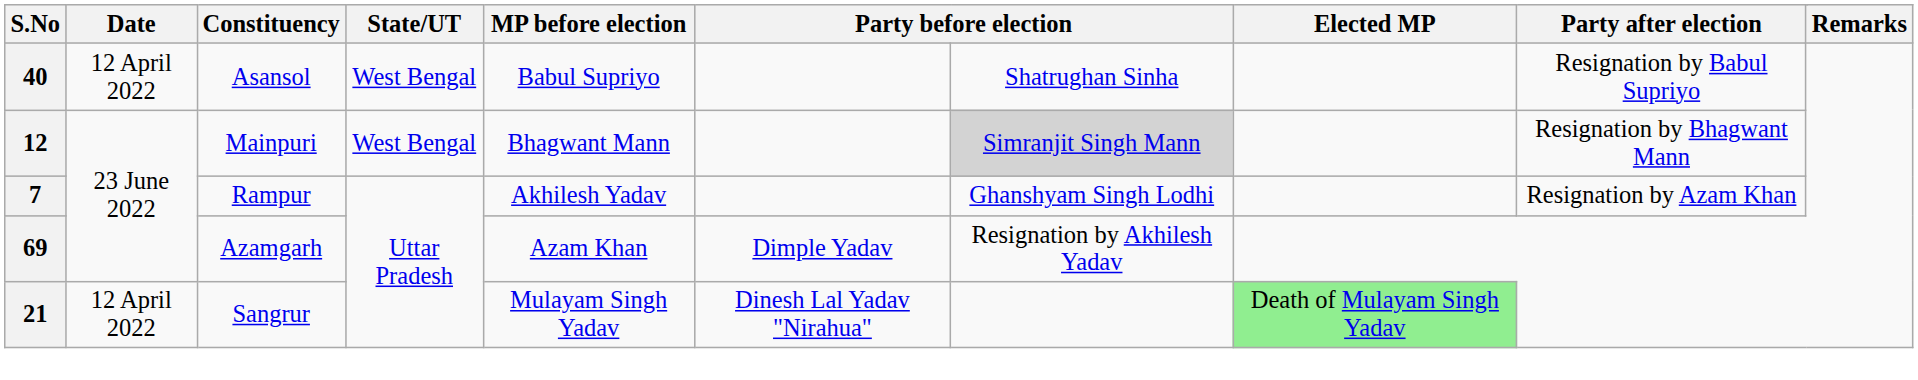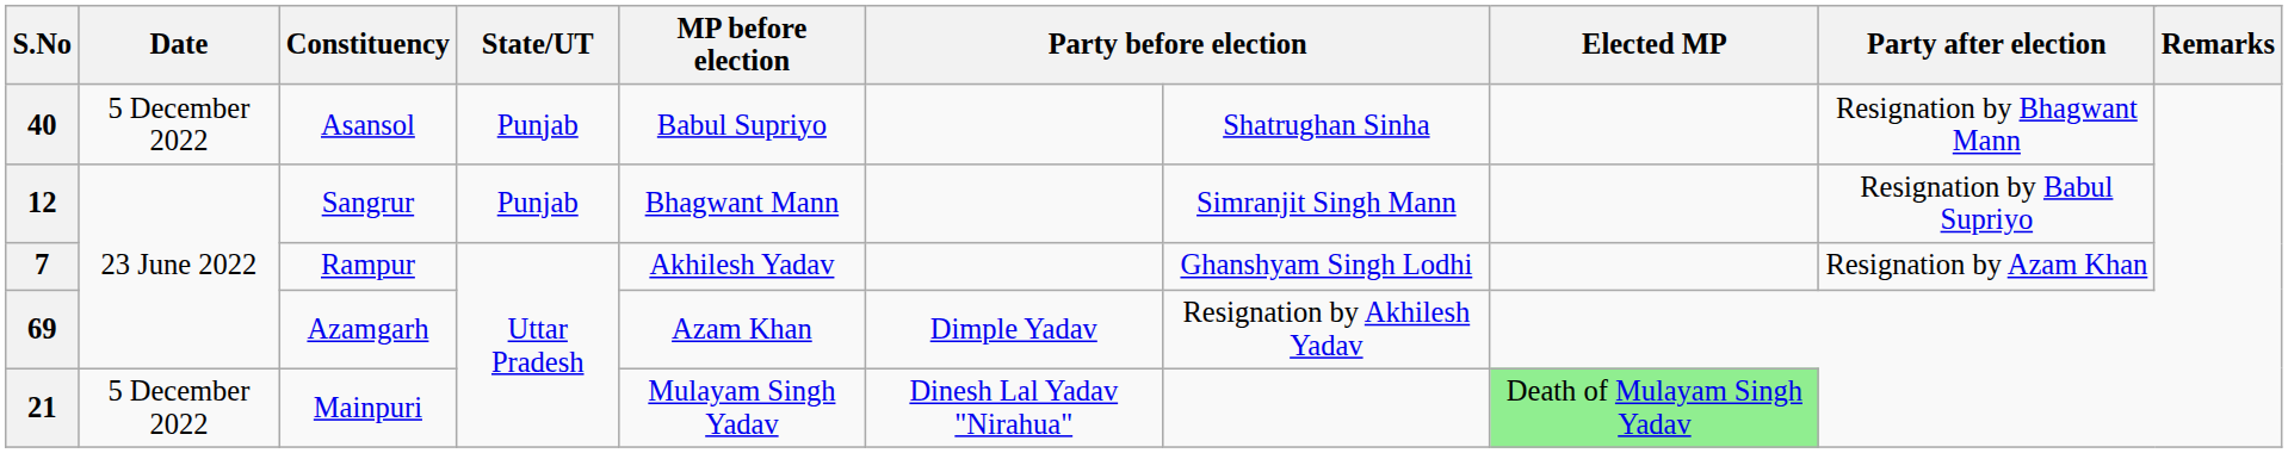40 | Date: 12 April 2022 -> 5 December 2022
40 | State/UT: West Bengal -> Punjab
40 | column 9: Resignation by Babul Supriyo -> Resignation by Bhagwant Mann
12 | Constituency: Mainpuri -> Sangrur
12 | State/UT: West Bengal -> Punjab
12 | column 7: lightgrey background -> no background
12 | column 9: Resignation by Bhagwant Mann -> Resignation by Babul Supriyo
21 | Date: 12 April 2022 -> 5 December 2022
21 | Constituency: Sangrur -> Mainpuri
